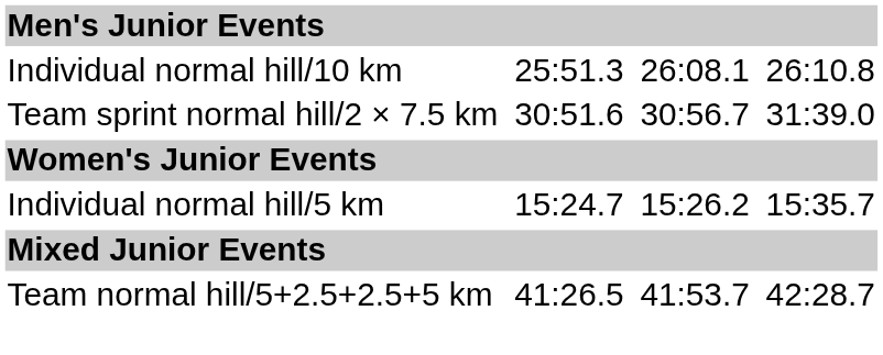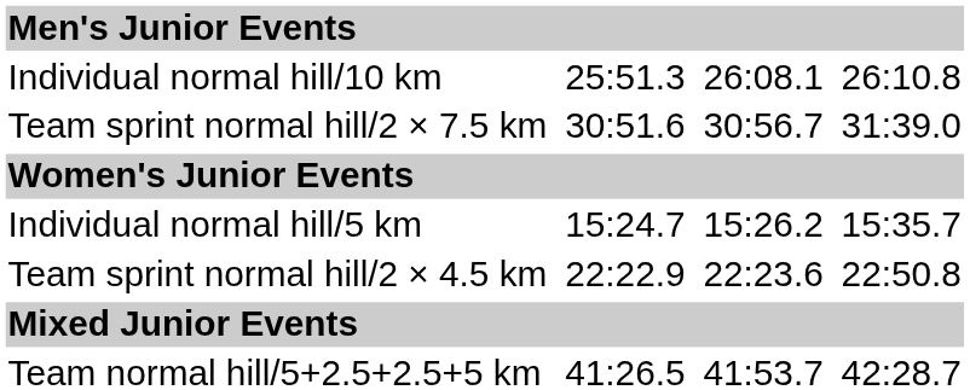+ row: Team sprint normal hill/2 × 4.5 km | 22:22.9 | 22:23.6 | 22:50.8
